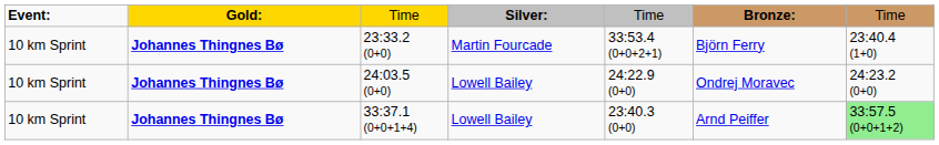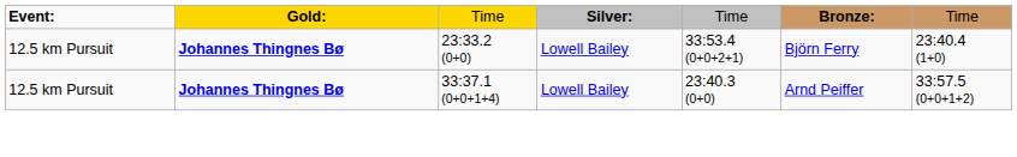23:33.2 (0+0) | column 1: 10 km Sprint -> 12.5 km Pursuit
23:33.2 (0+0) | column 4: Martin Fourcade -> Lowell Bailey
- row: 10 km Sprint | Johannes Thingnes Bø | 24:03.5 (0+0) | Lowell Bailey | 24:22.9 (0+0) | Ondrej Moravec | 24:23.2 (0+0)
33:37.1 (0+0+1+4) | column 1: 10 km Sprint -> 12.5 km Pursuit
33:37.1 (0+0+1+4) | column 7: lightgreen background -> no background
